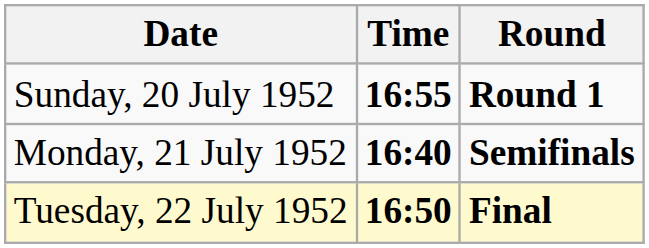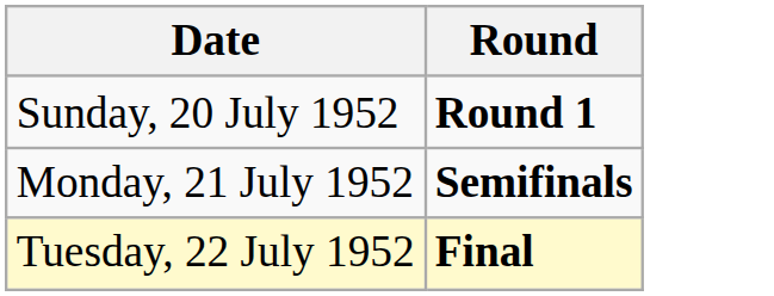- column: Time | 16:55 | 16:40 | 16:50
